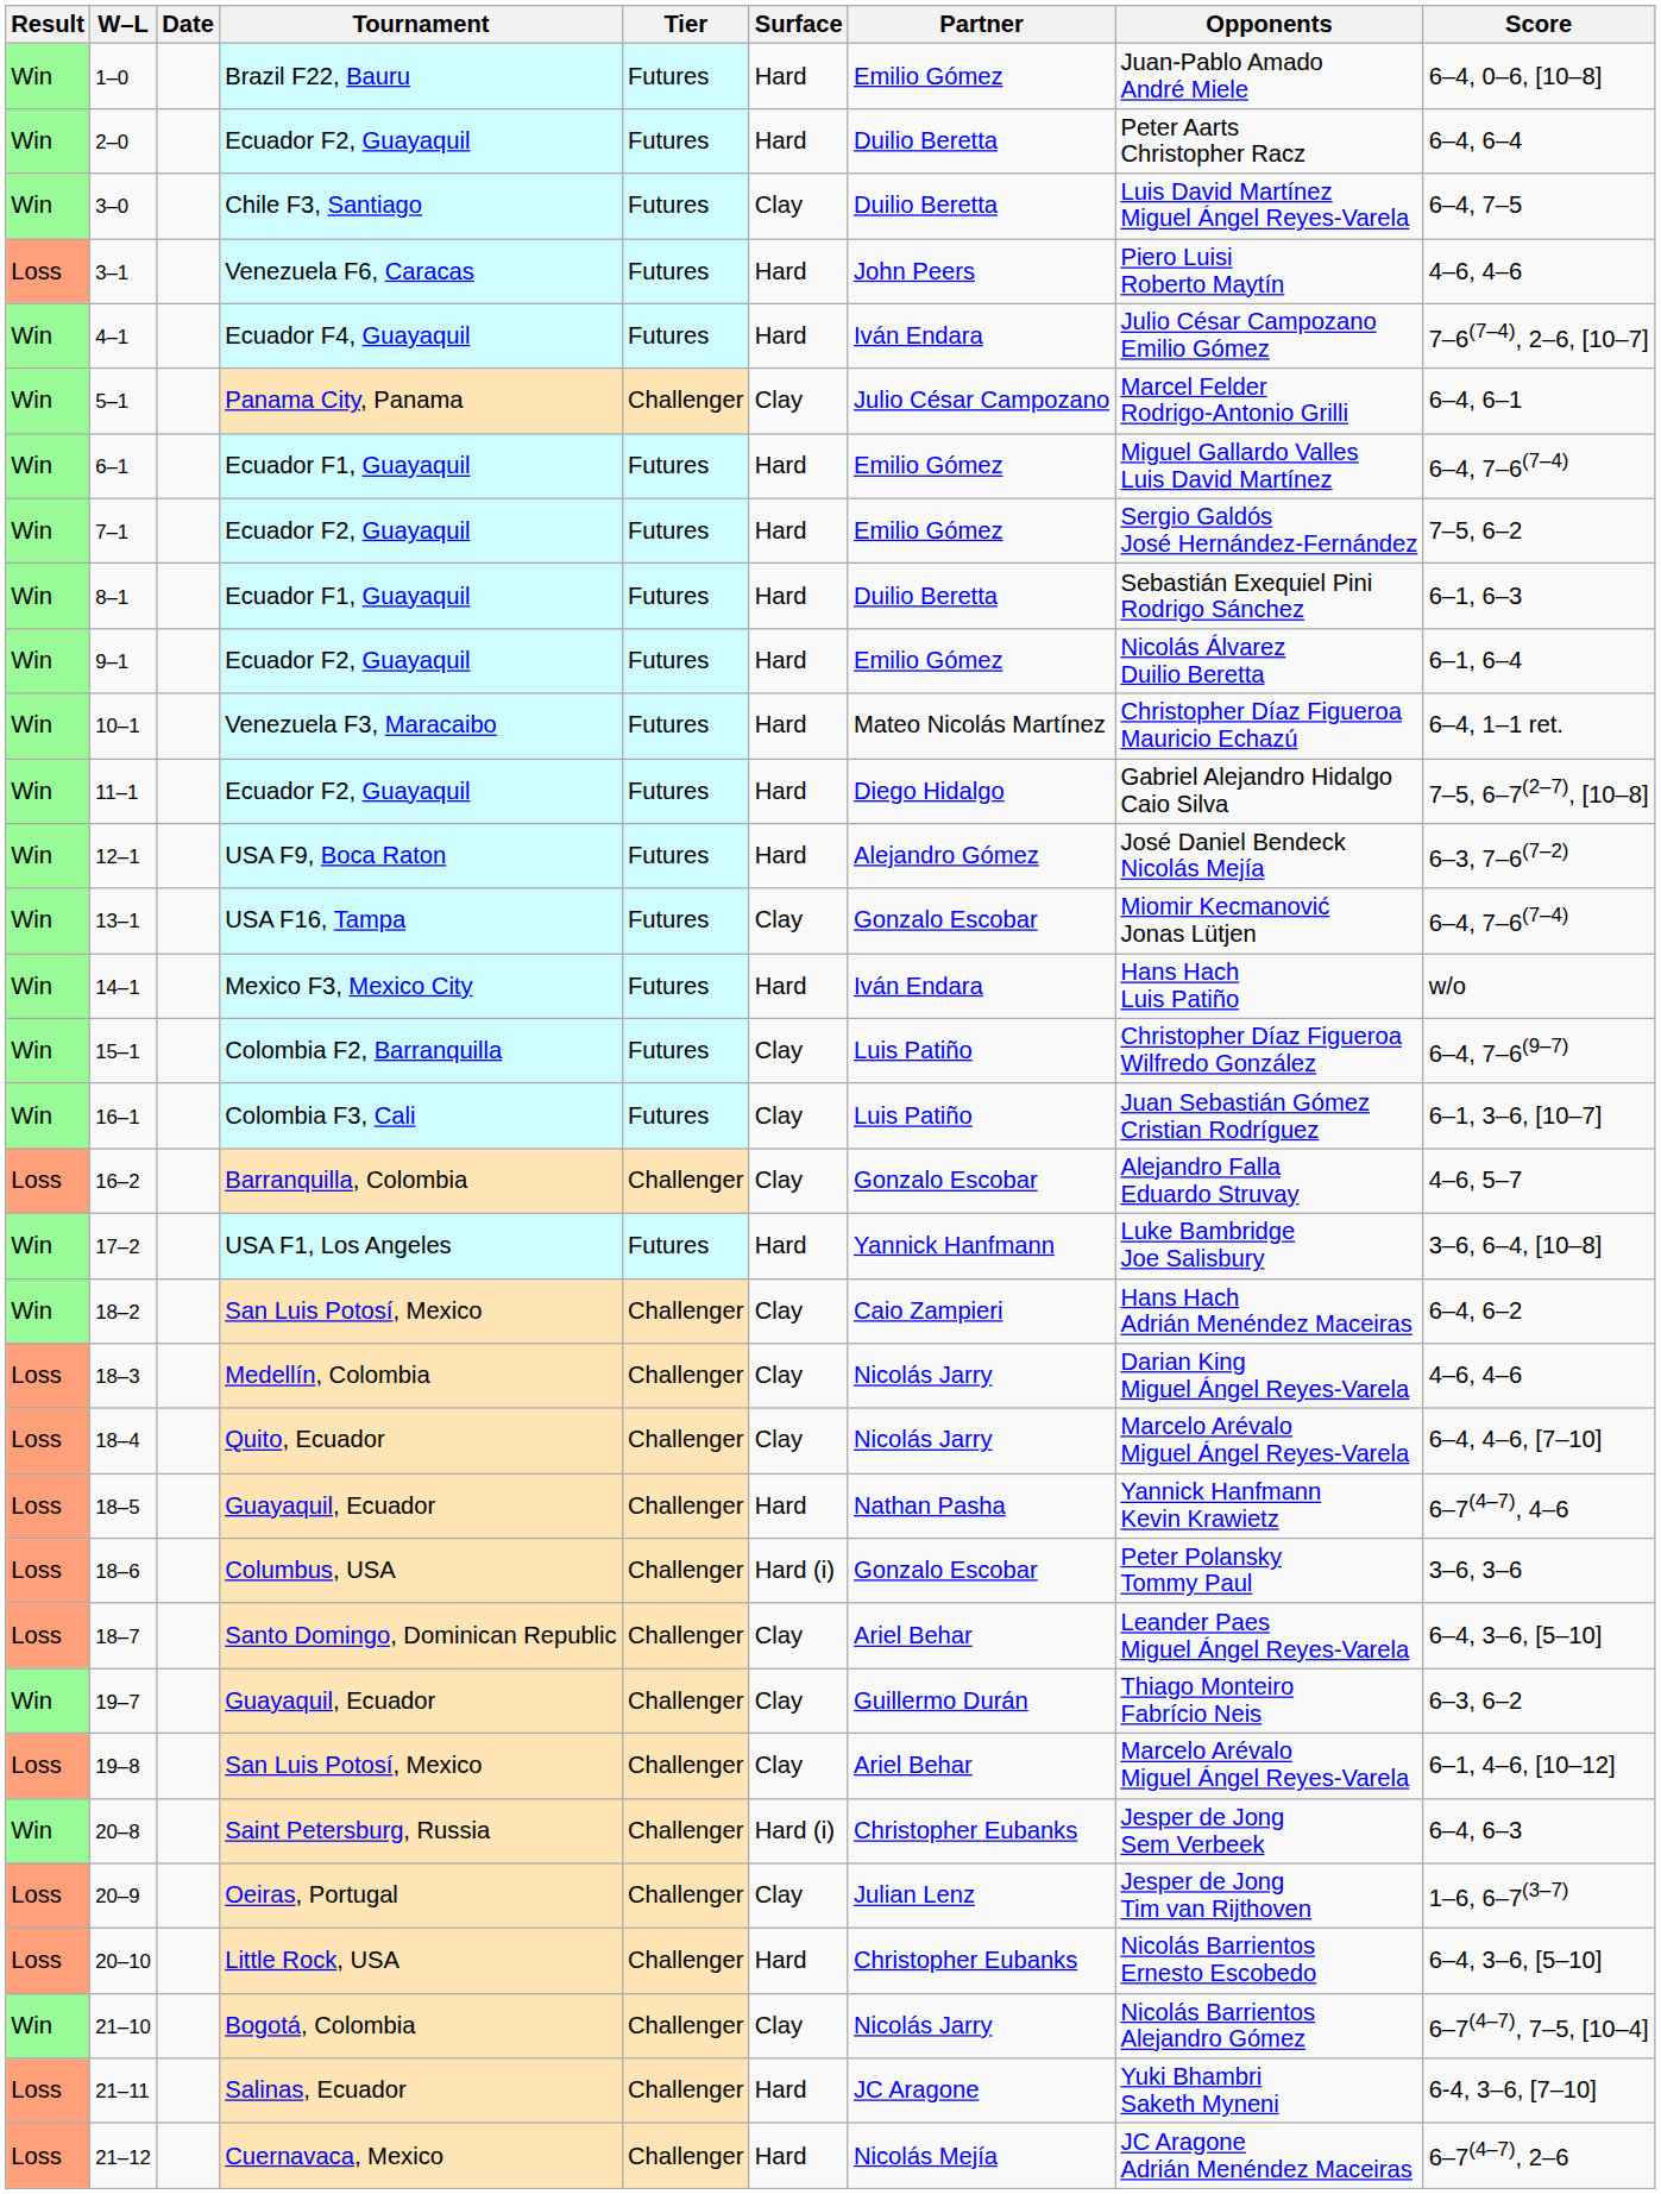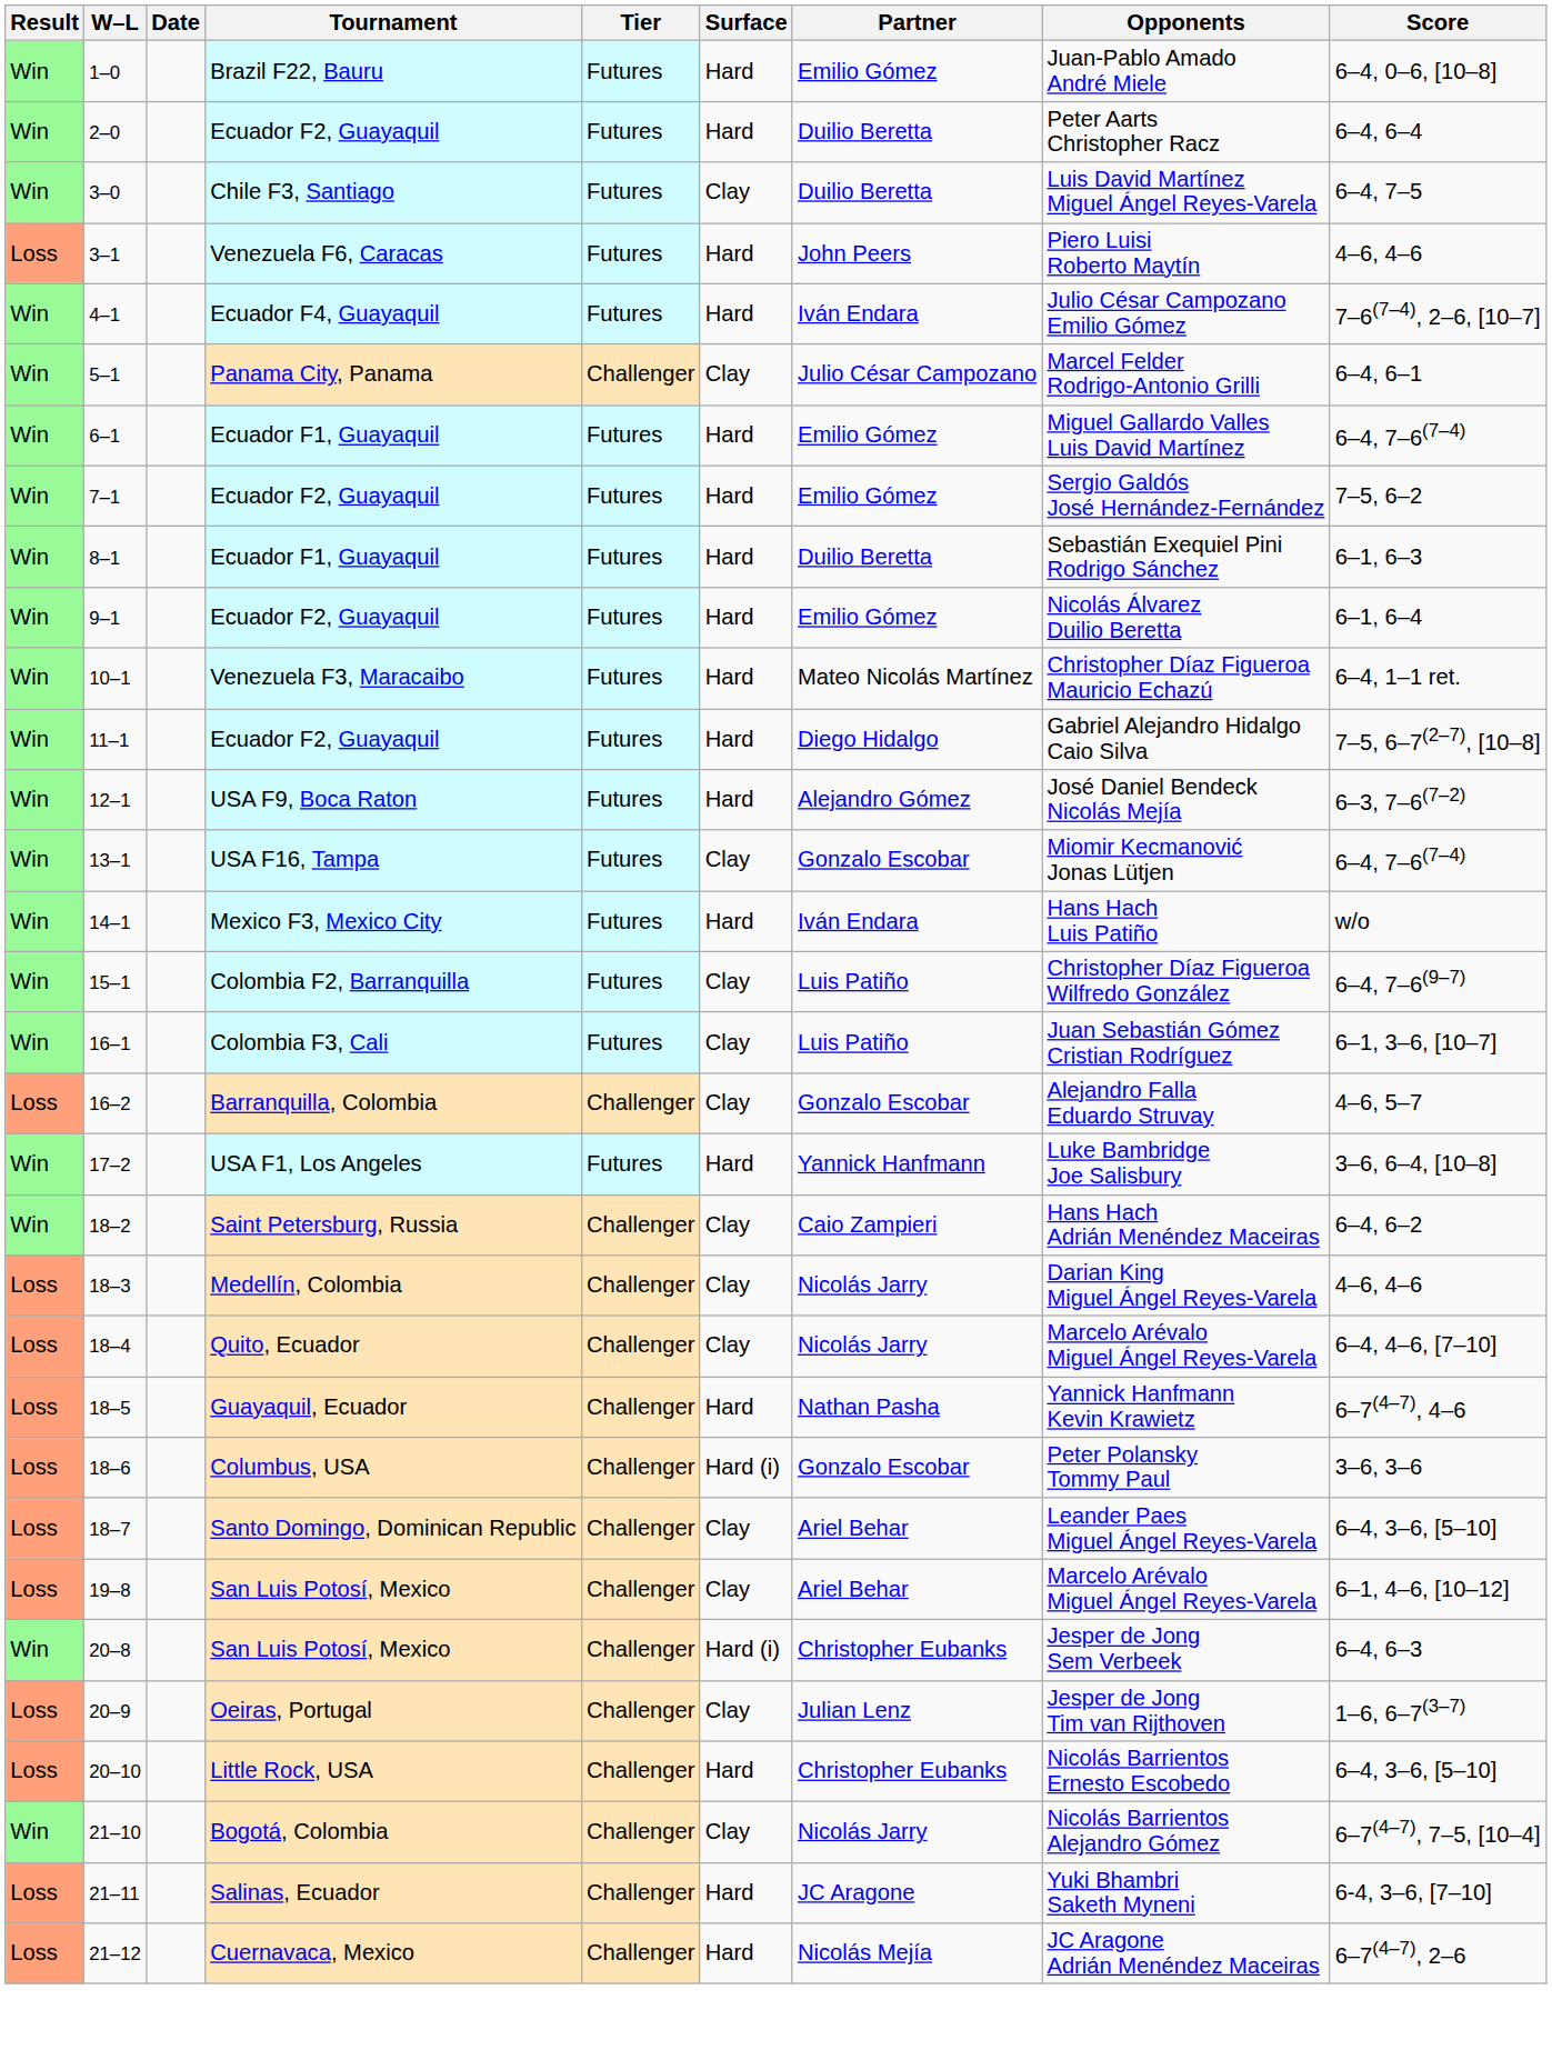18–2 | Tournament: San Luis Potosí, Mexico -> Saint Petersburg, Russia
- row: Win | 19–7 | Guayaquil, Ecuador | Challenger | Clay | Guillermo Durán | Thiago Monteiro Fabrício Neis | 6–3, 6–2
20–8 | Tournament: Saint Petersburg, Russia -> San Luis Potosí, Mexico
